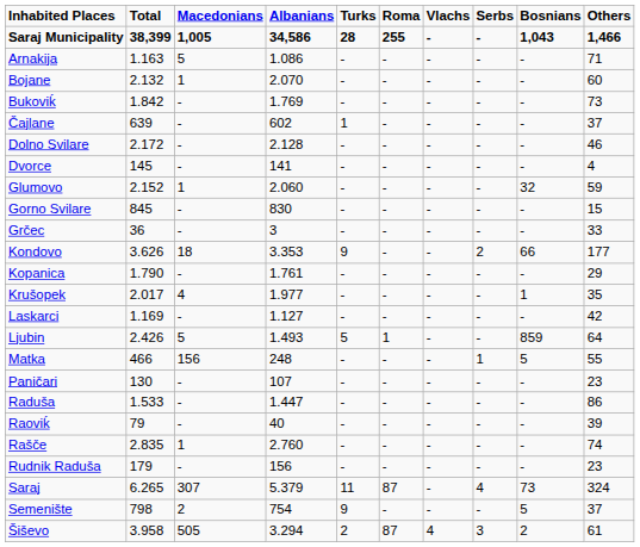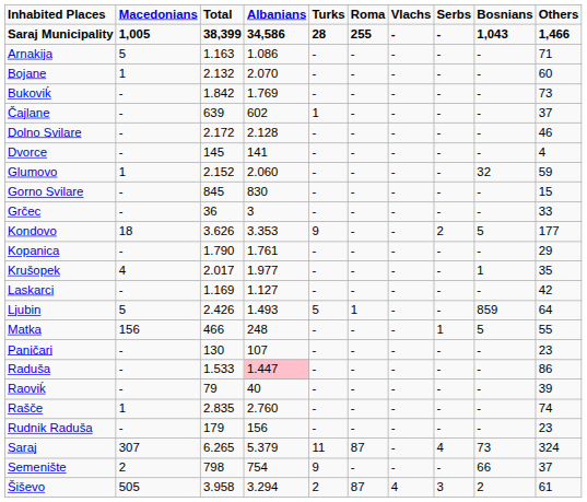columns swapped: Total <-> Macedonians
Kondovo | Bosnians: 66 -> 5
Raduša | Albanians: no background -> pink background
Semenište | Bosnians: 5 -> 66
